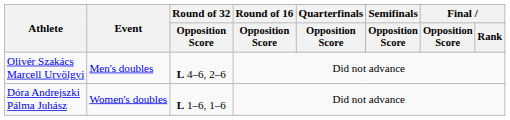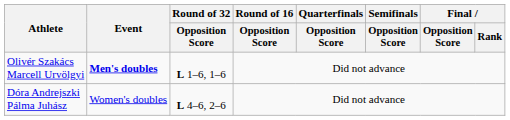Olivér Szakács Marcell Urvölgyi | Event: normal -> bold
Olivér Szakács Marcell Urvölgyi | Round of 32 / Opposition Score: L 4–6, 2–6 -> L 1–6, 1–6
Dóra Andrejszki Pálma Juhász | Round of 32 / Opposition Score: L 1–6, 1–6 -> L 4–6, 2–6
